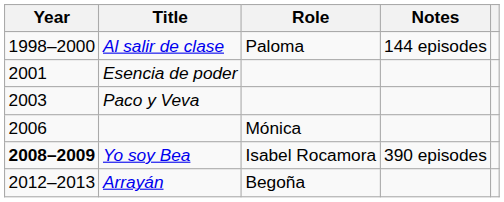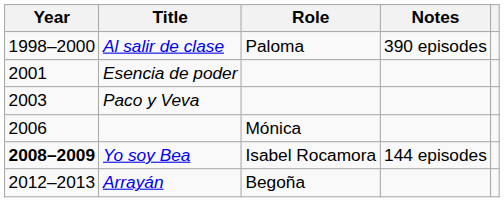Al salir de clase | Notes: 144 episodes -> 390 episodes
Yo soy Bea | Notes: 390 episodes -> 144 episodes
